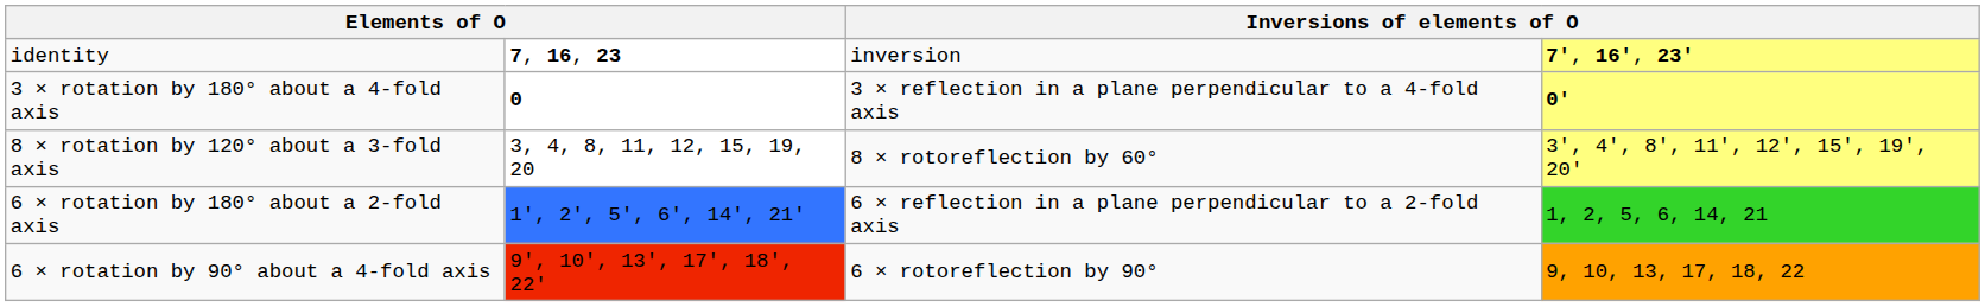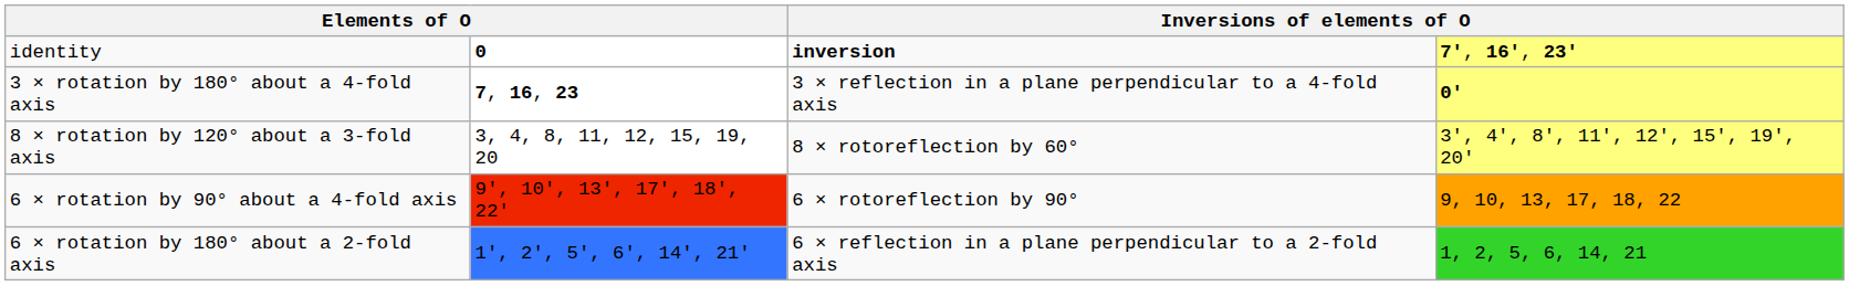identity | column 2: 7, 16, 23 -> 0
identity | column 3: normal -> bold
3 × rotation by 180° about a 4-fold axis | column 2: 0 -> 7, 16, 23
rows swapped: 6 × rotation by 180° about a 2-fold axis <-> 6 × rotation by 90° about a 4-fold axis
